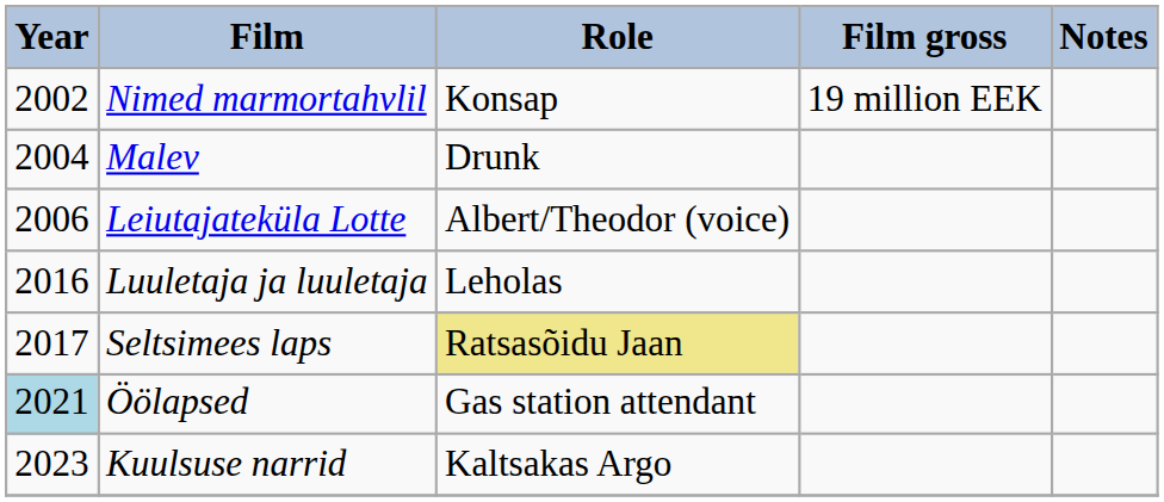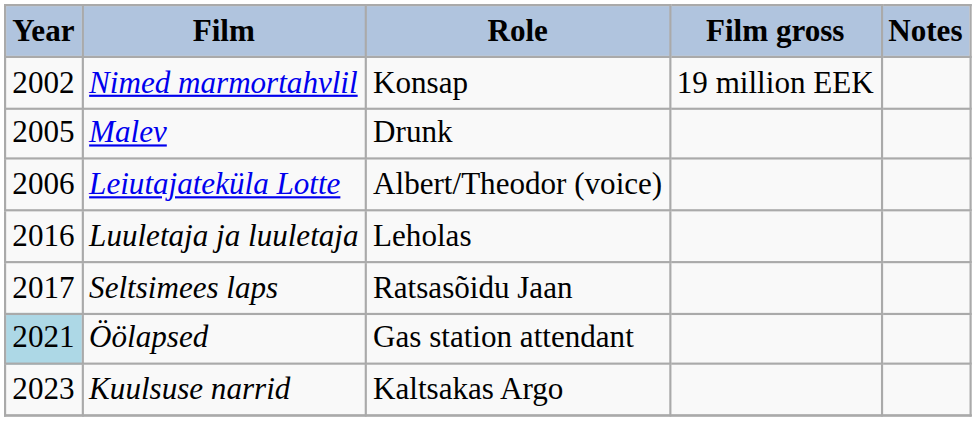Malev | Year: 2004 -> 2005
Seltsimees laps | Role: khaki background -> no background
